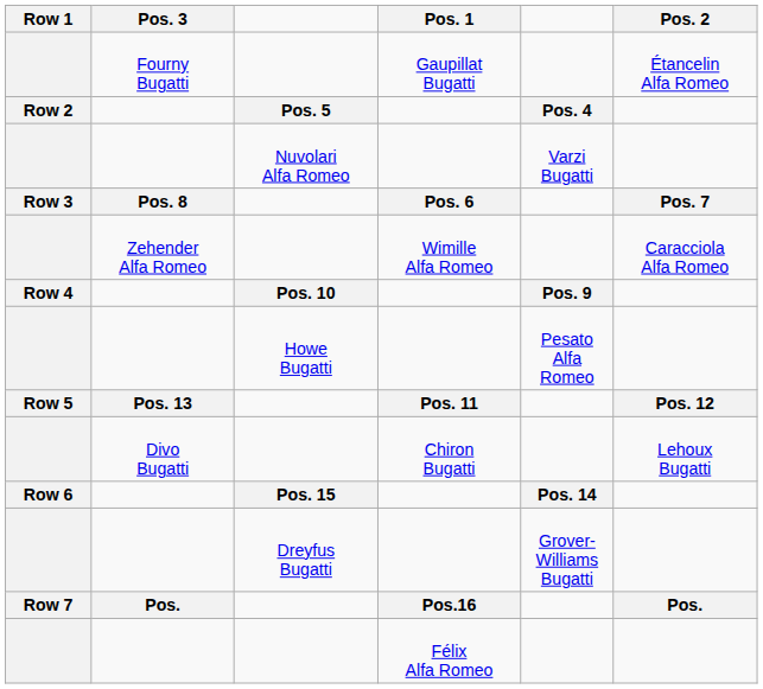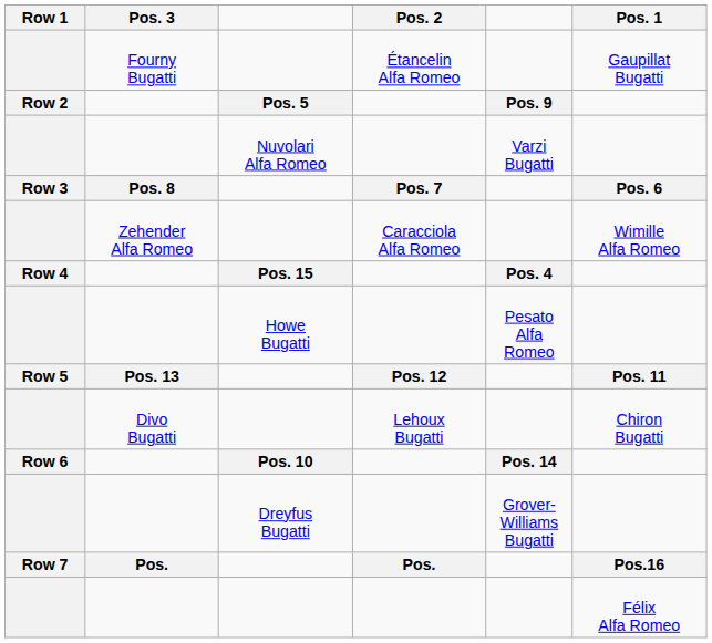columns swapped: Pos. 2 <-> Pos. 1
Row 2 | column 5: Pos. 4 -> Pos. 9
Row 4 | column 3: Pos. 10 -> Pos. 15
Row 4 | column 5: Pos. 9 -> Pos. 4
Row 6 | column 3: Pos. 15 -> Pos. 10
